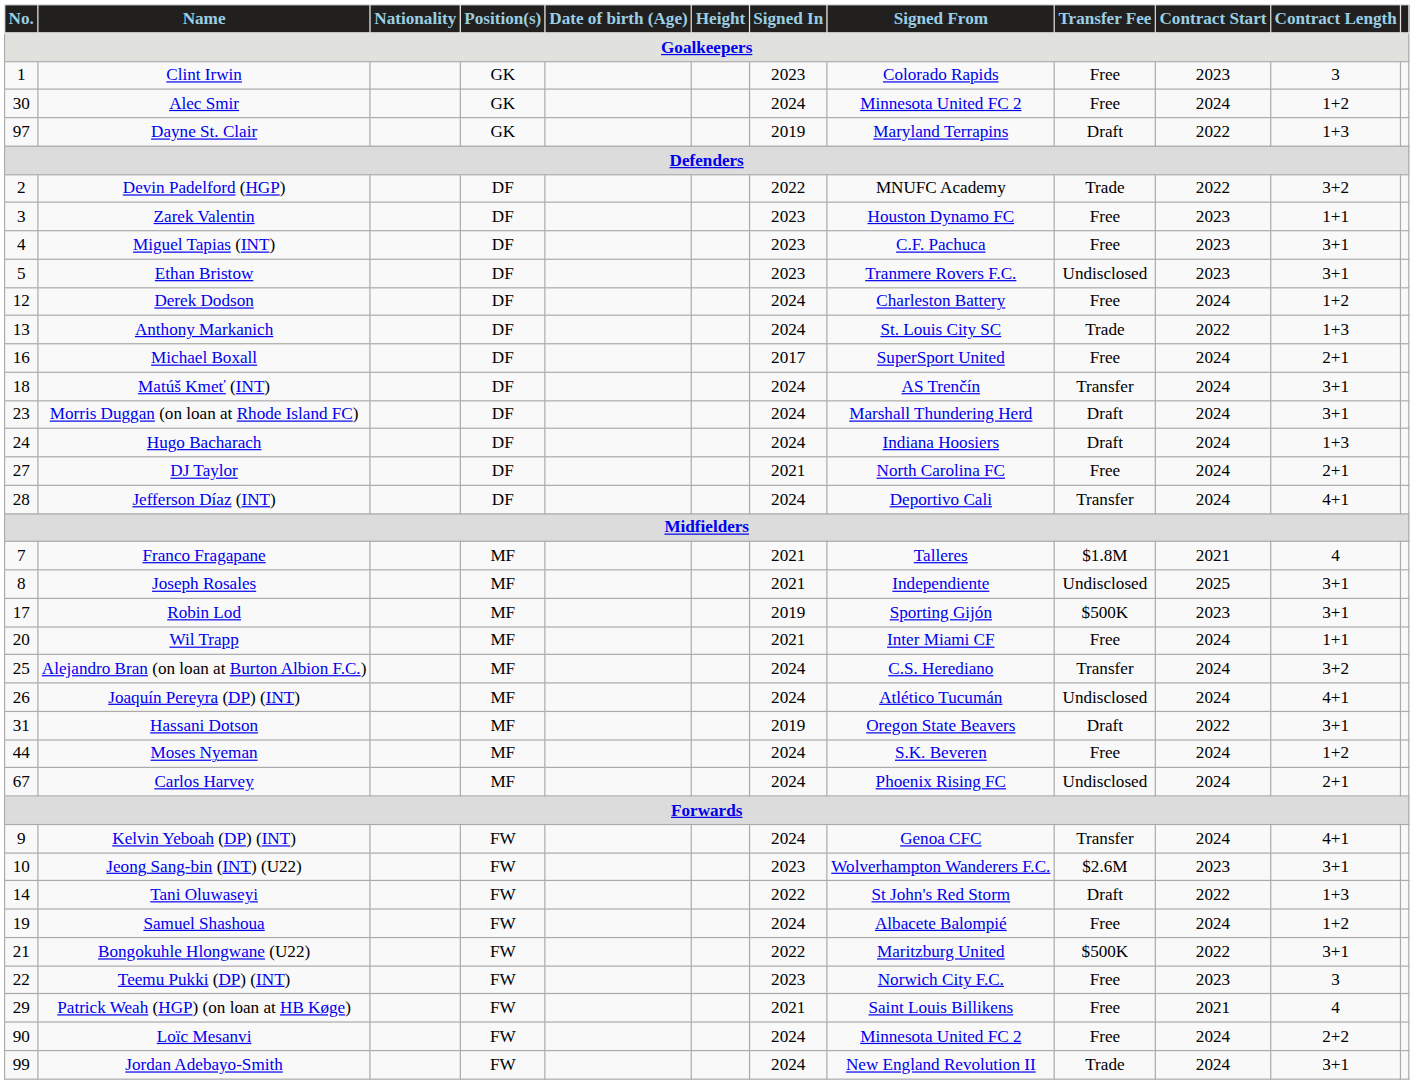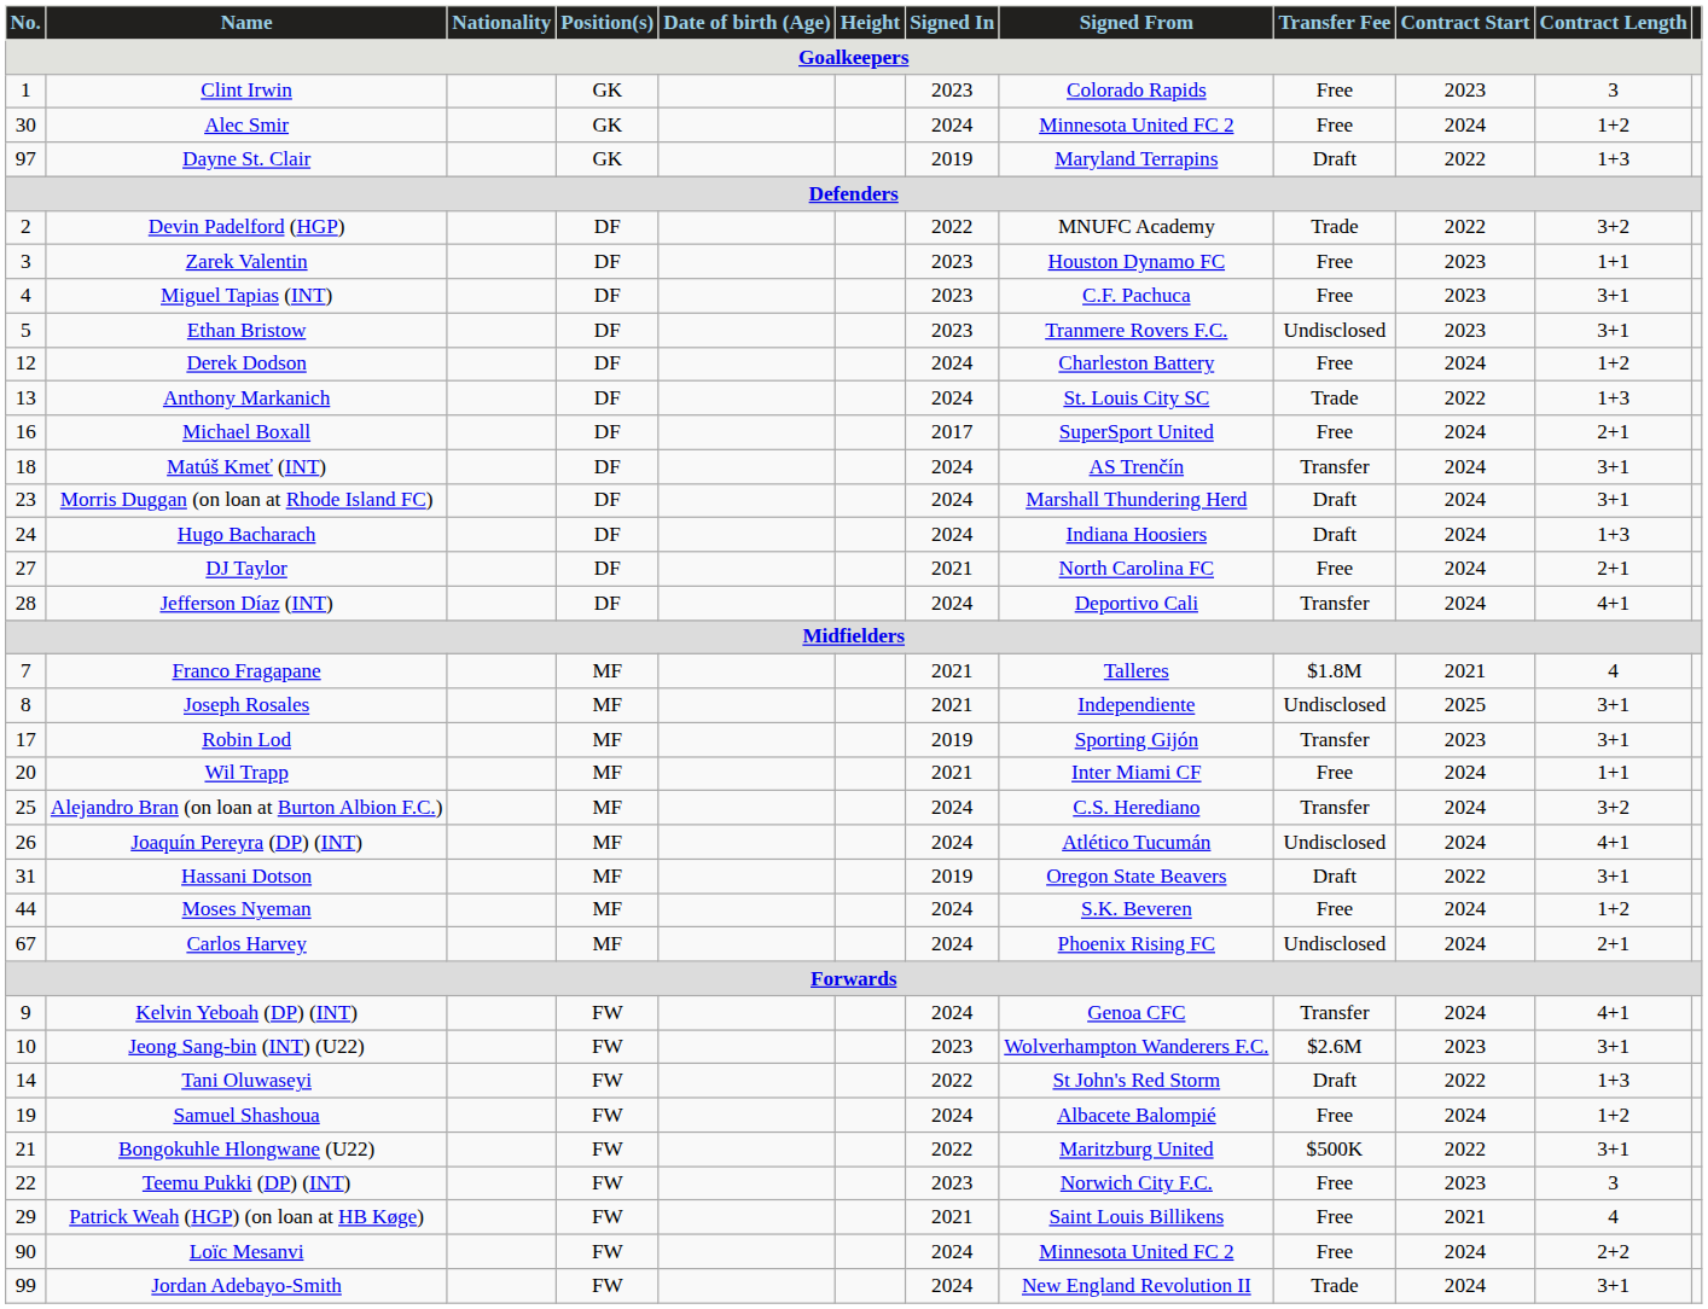Robin Lod | Transfer Fee: $500K -> Transfer
